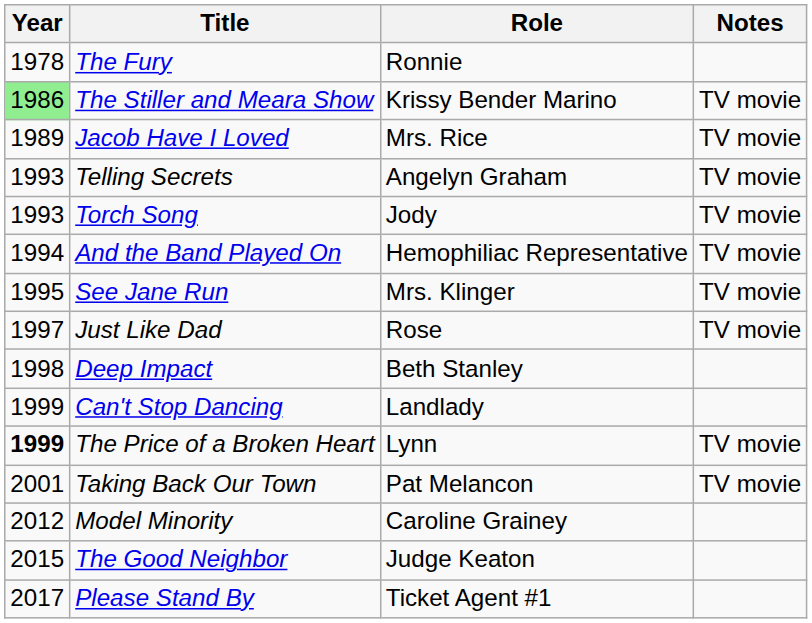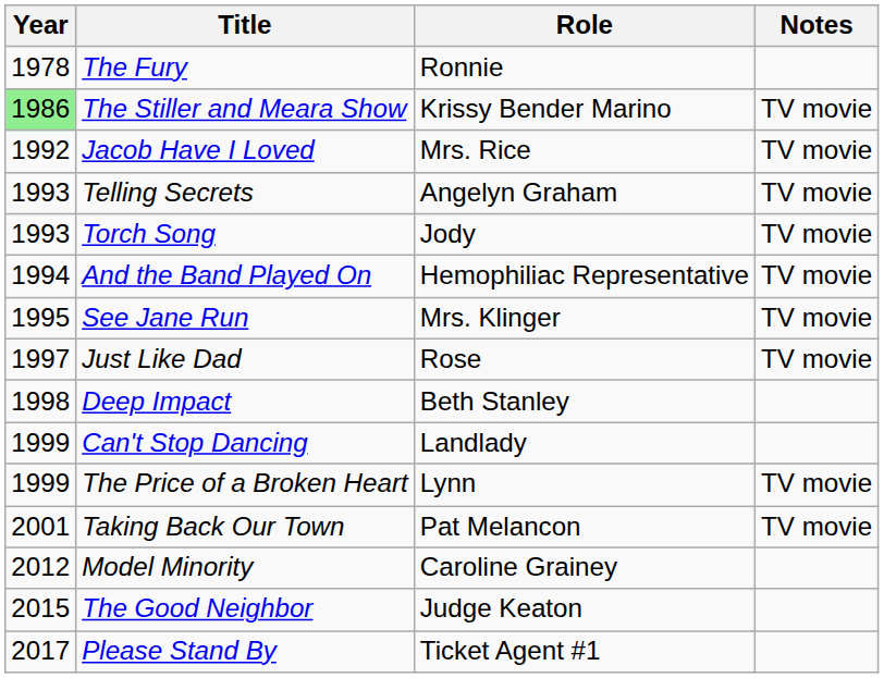Jacob Have I Loved | Year: 1989 -> 1992
The Price of a Broken Heart | Year: bold -> normal
